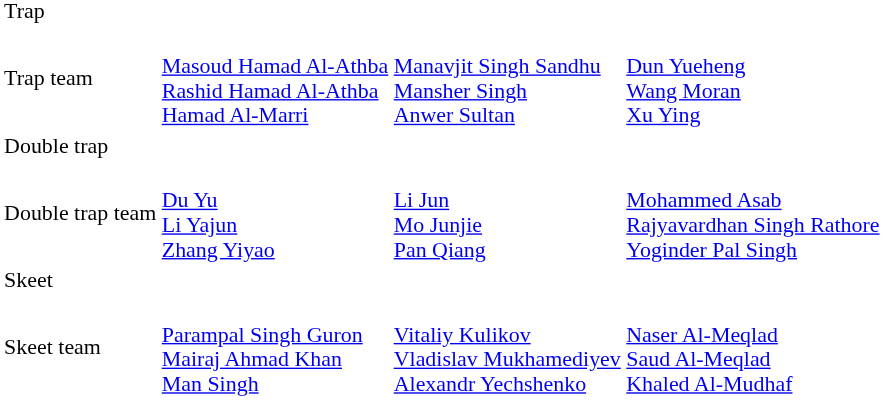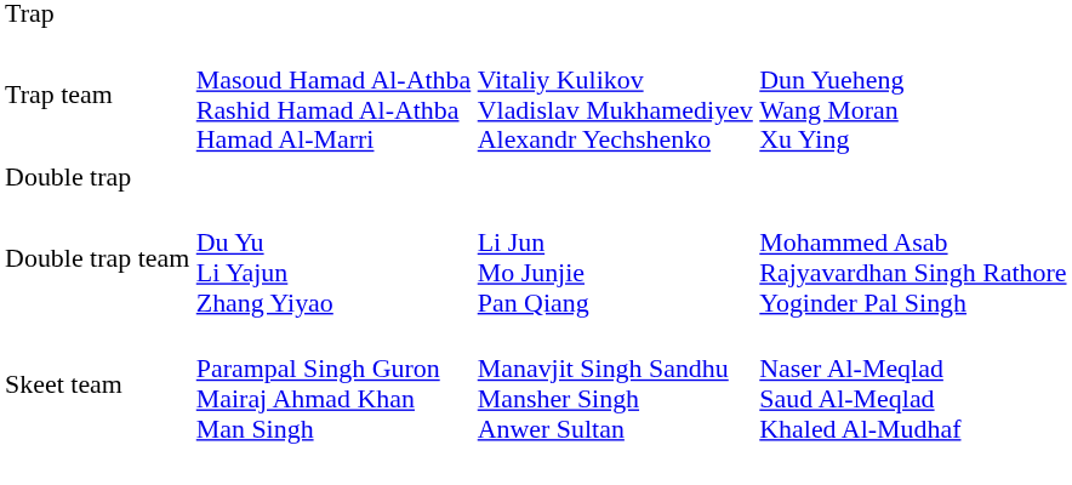Trap team | column 3: Manavjit Singh Sandhu Mansher Singh Anwer Sultan -> Vitaliy Kulikov Vladislav Mukhamediyev Alexandr Yechshenko
- row: Skeet
Skeet team | column 3: Vitaliy Kulikov Vladislav Mukhamediyev Alexandr Yechshenko -> Manavjit Singh Sandhu Mansher Singh Anwer Sultan
